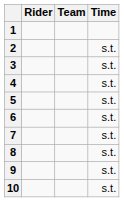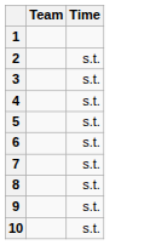- column: Rider
